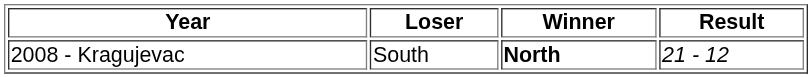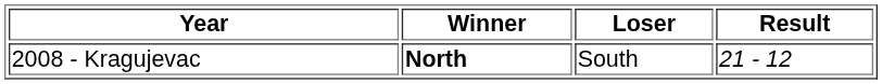columns swapped: Winner <-> Loser
